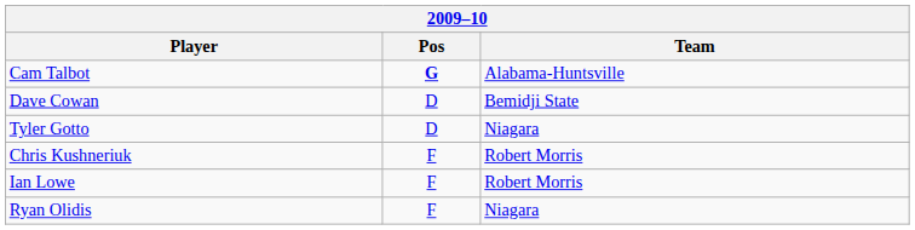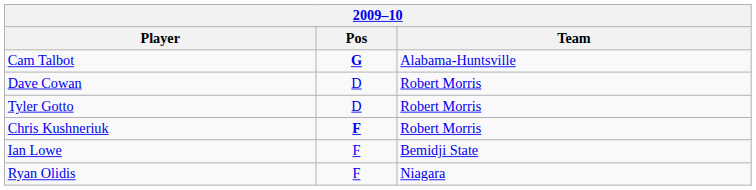Dave Cowan | Team: Bemidji State -> Robert Morris
Tyler Gotto | Team: Niagara -> Robert Morris
Chris Kushneriuk | Pos: normal -> bold
Ian Lowe | Team: Robert Morris -> Bemidji State
